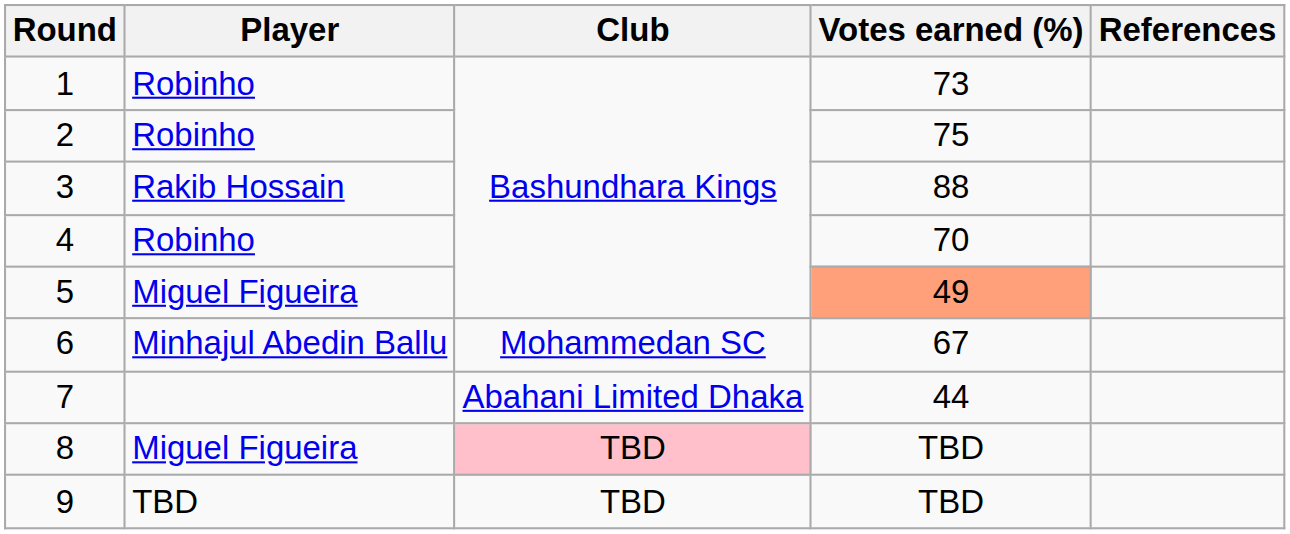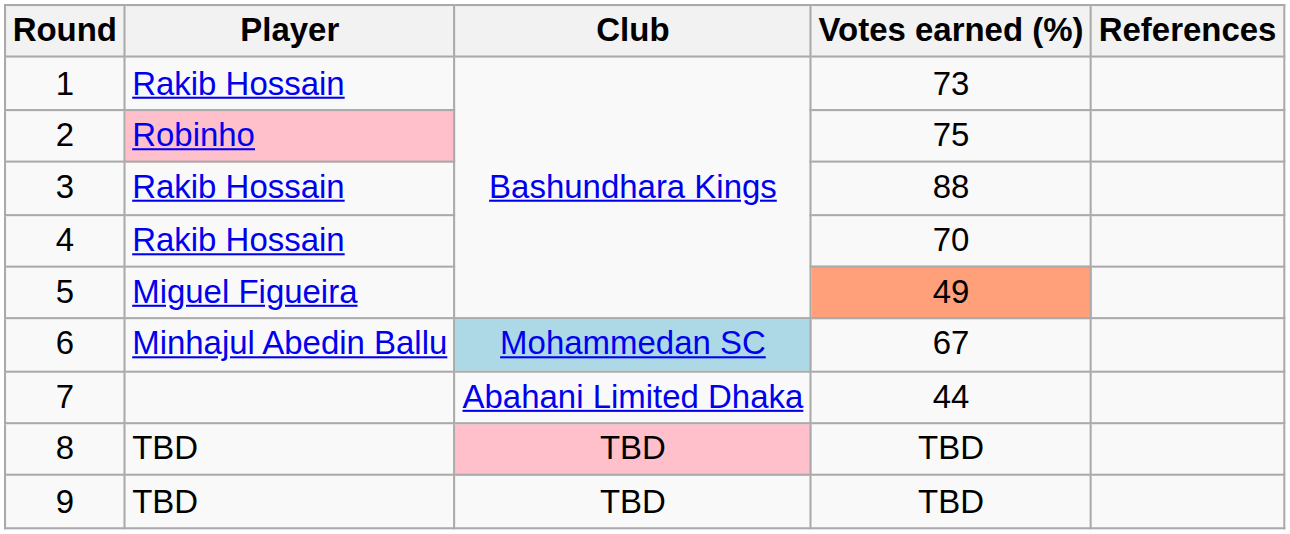1 | Player: Robinho -> Rakib Hossain
2 | Player: no background -> pink background
4 | Player: Robinho -> Rakib Hossain
6 | Club: no background -> lightblue background
8 | Player: Miguel Figueira -> TBD
